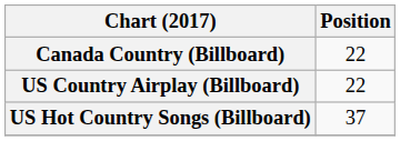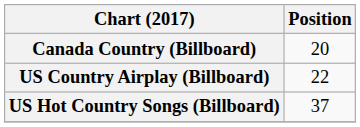Canada Country (Billboard) | Position: 22 -> 20
